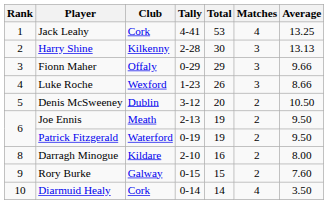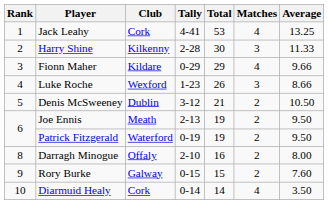Harry Shine | Average: 13.13 -> 11.33
Fionn Maher | Club: Offaly -> Kildare
Fionn Maher | Matches: 3 -> 4
Denis McSweeney | Total: 20 -> 21
Darragh Minogue | Club: Kildare -> Offaly
